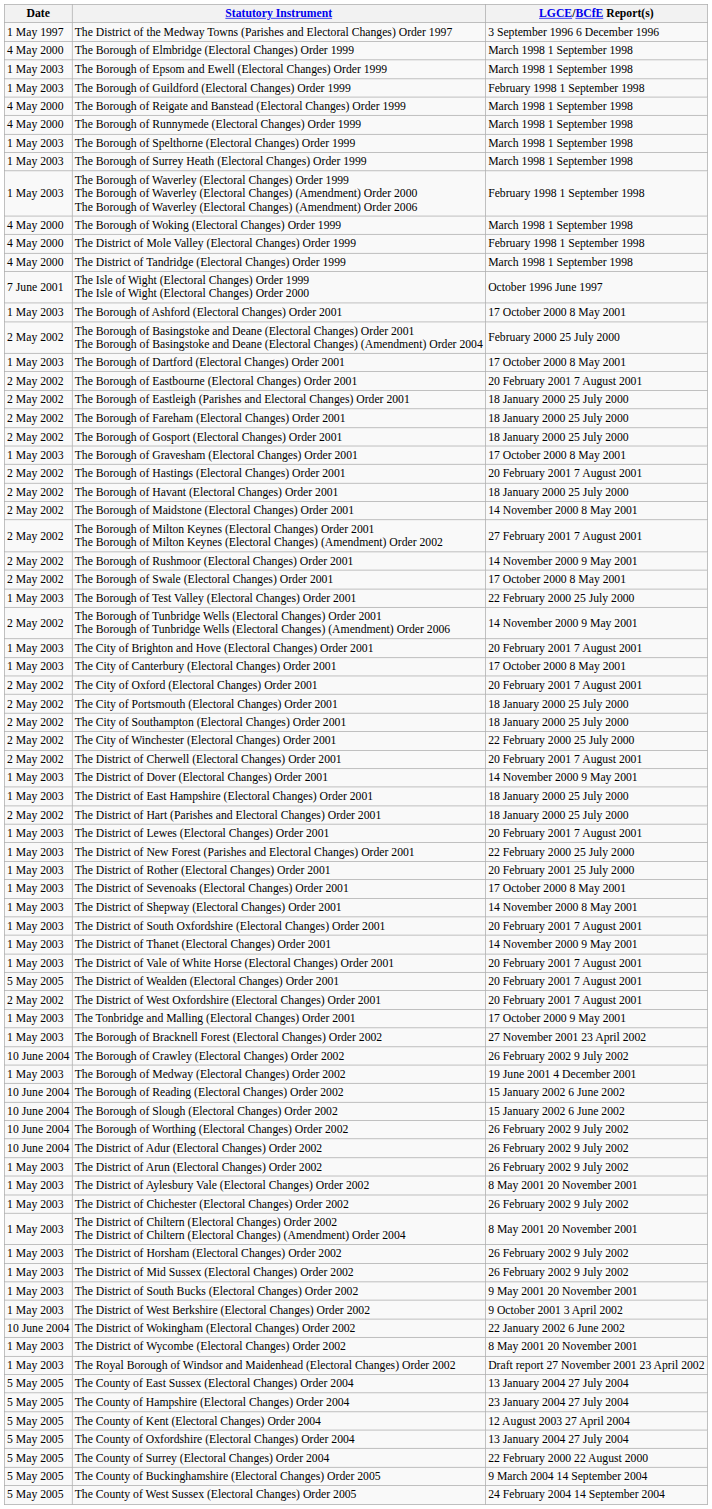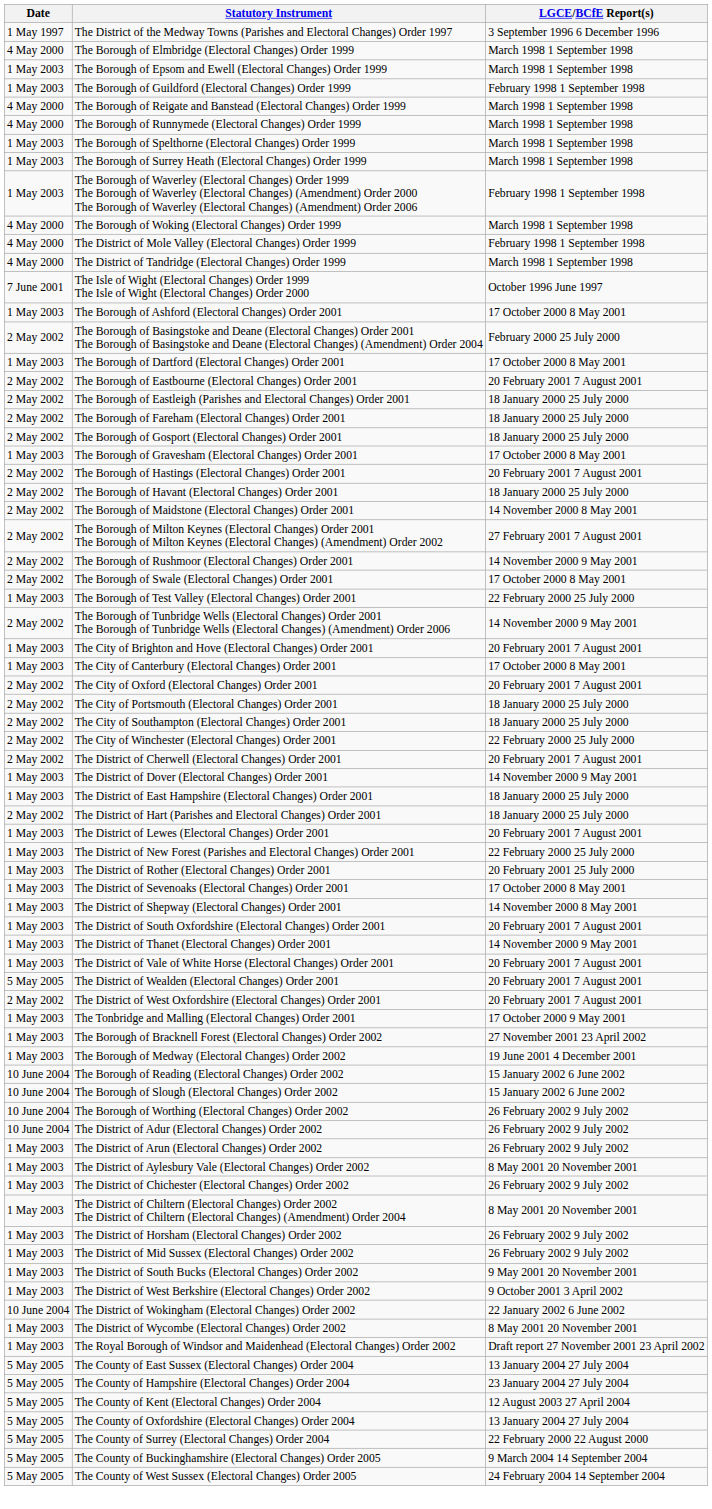- row: 10 June 2004 | The Borough of Crawley (Electoral Changes) Order 2002 | 26 February 2002 9 July 2002
